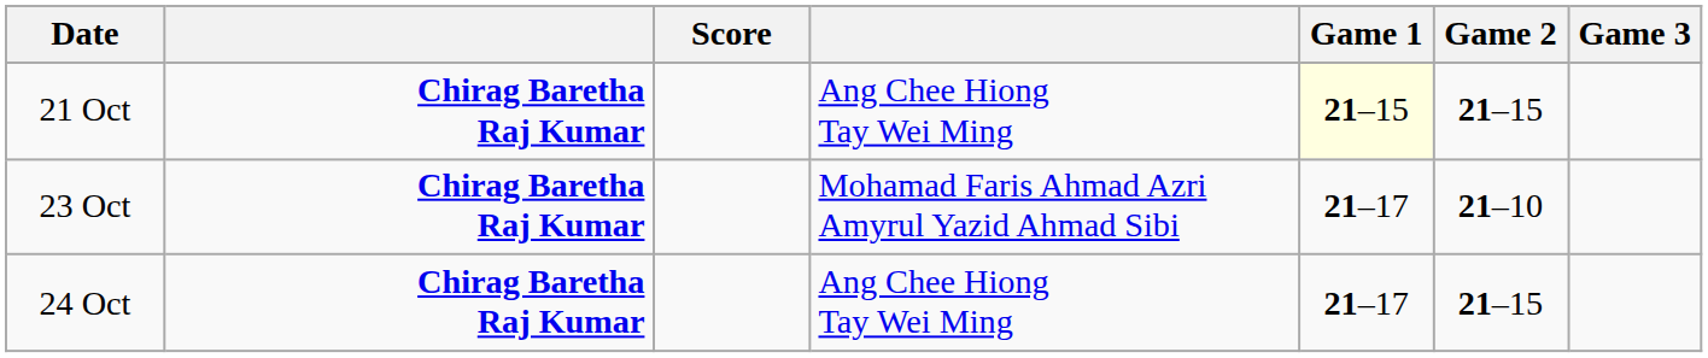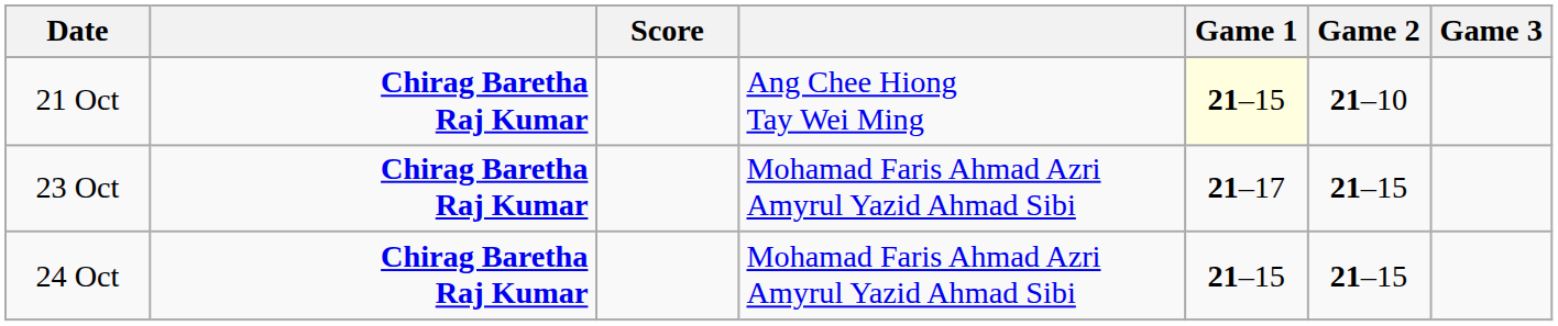21 Oct | Game 2: 21–15 -> 21–10
23 Oct | Game 2: 21–10 -> 21–15
24 Oct | column 4: Ang Chee Hiong Tay Wei Ming -> Mohamad Faris Ahmad Azri Amyrul Yazid Ahmad Sibi
24 Oct | Game 1: 21–17 -> 21–15
